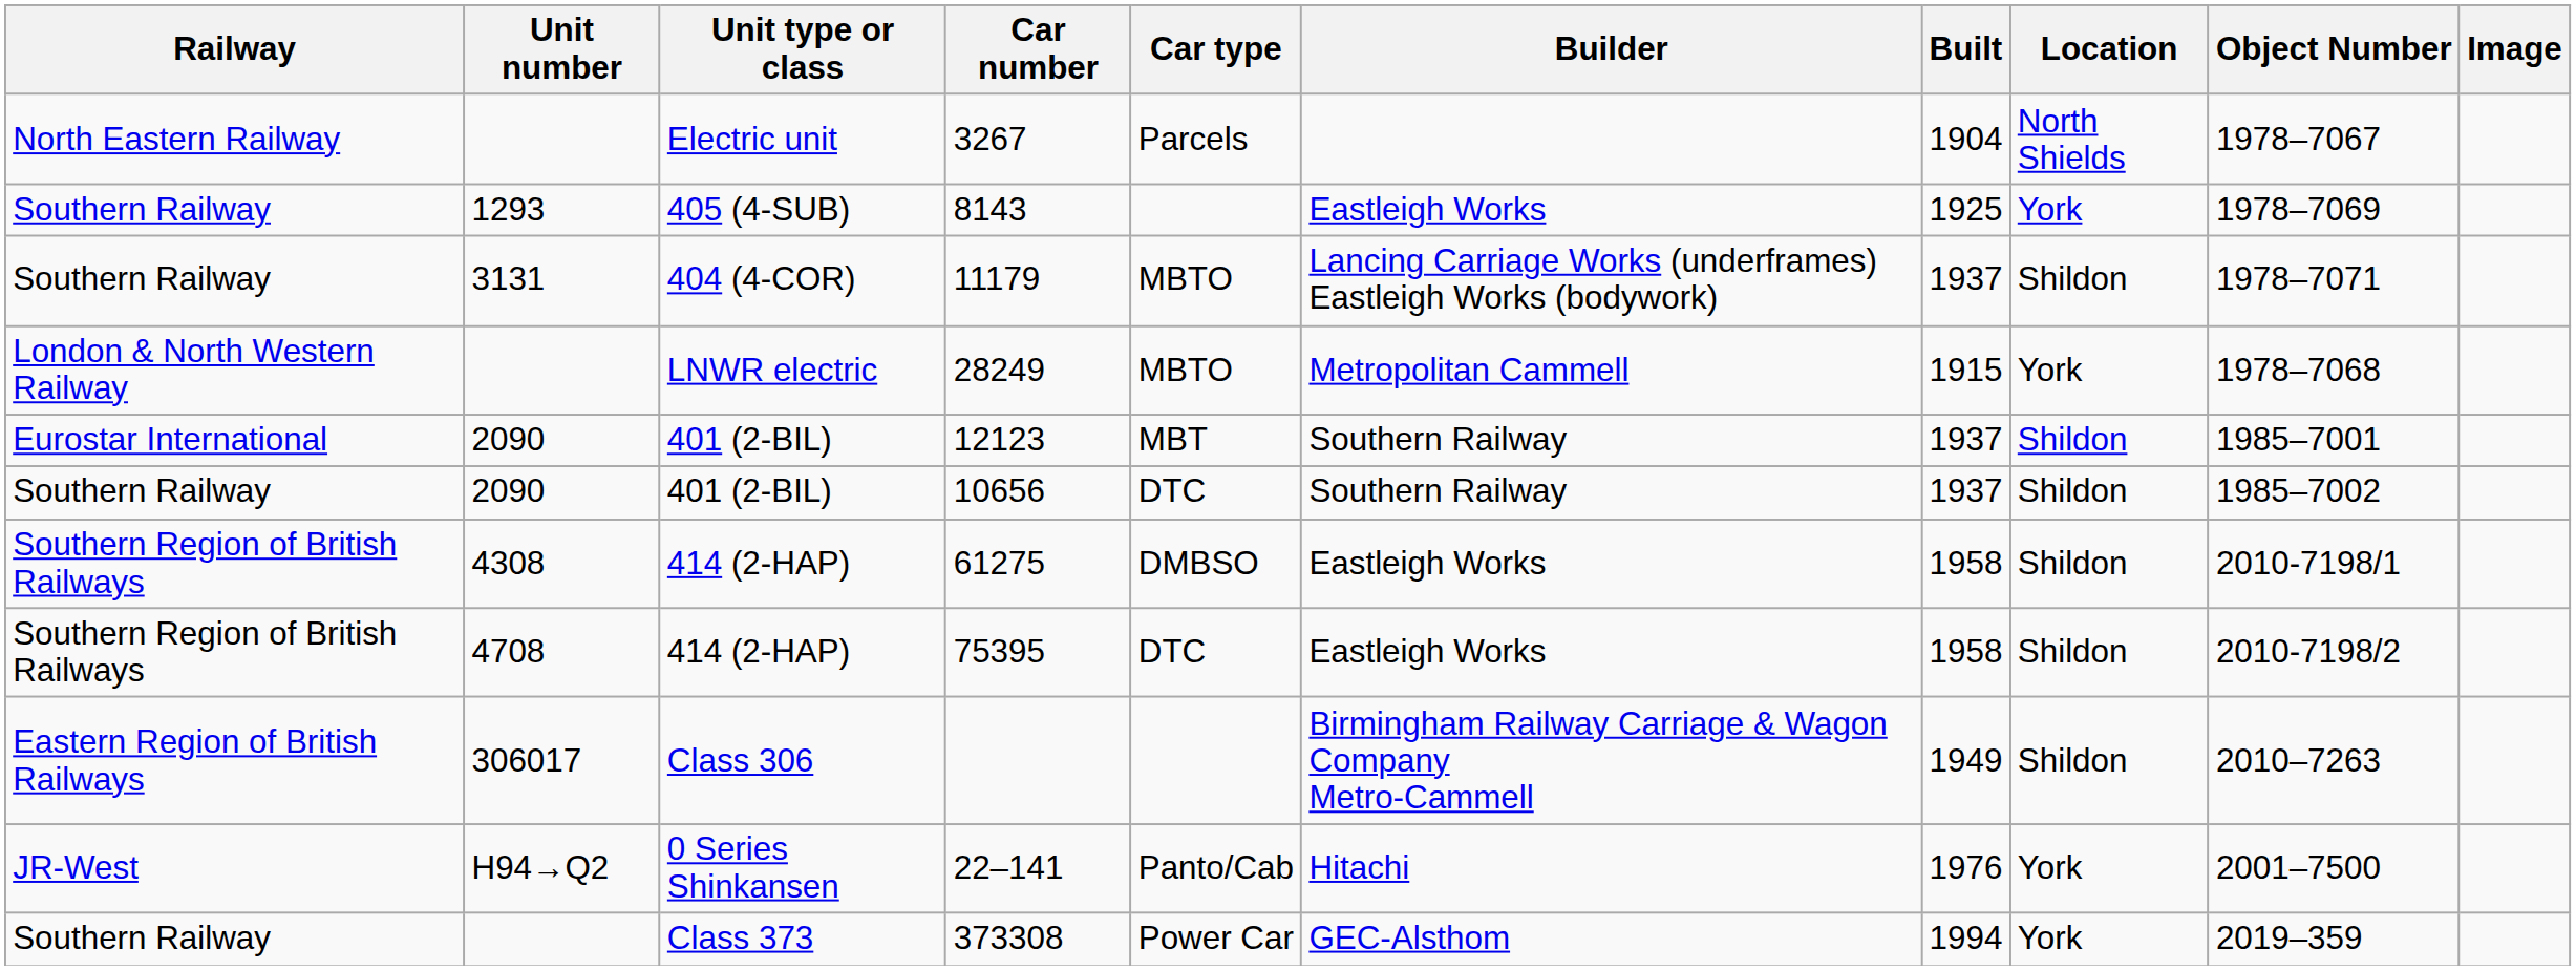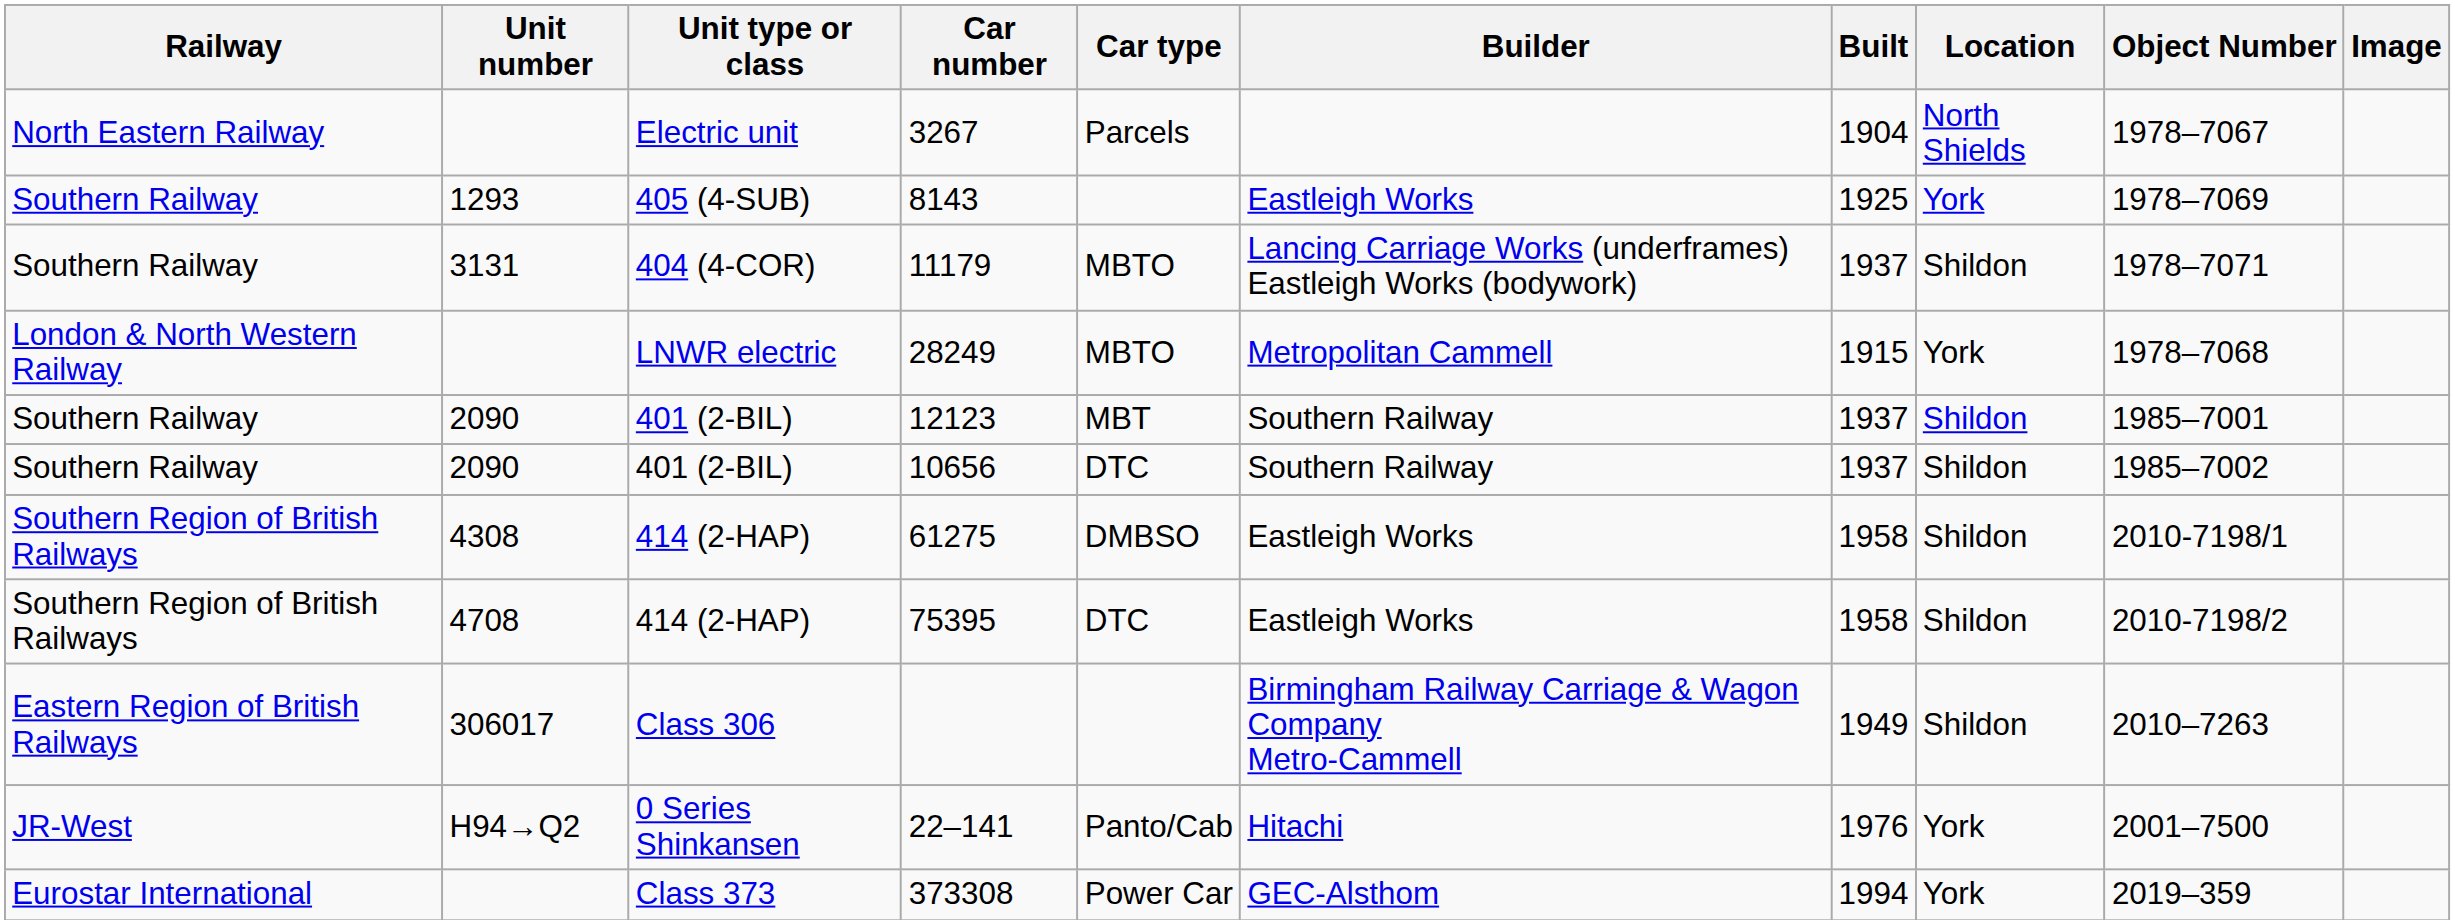12123 | Railway: Eurostar International -> Southern Railway
373308 | Railway: Southern Railway -> Eurostar International
